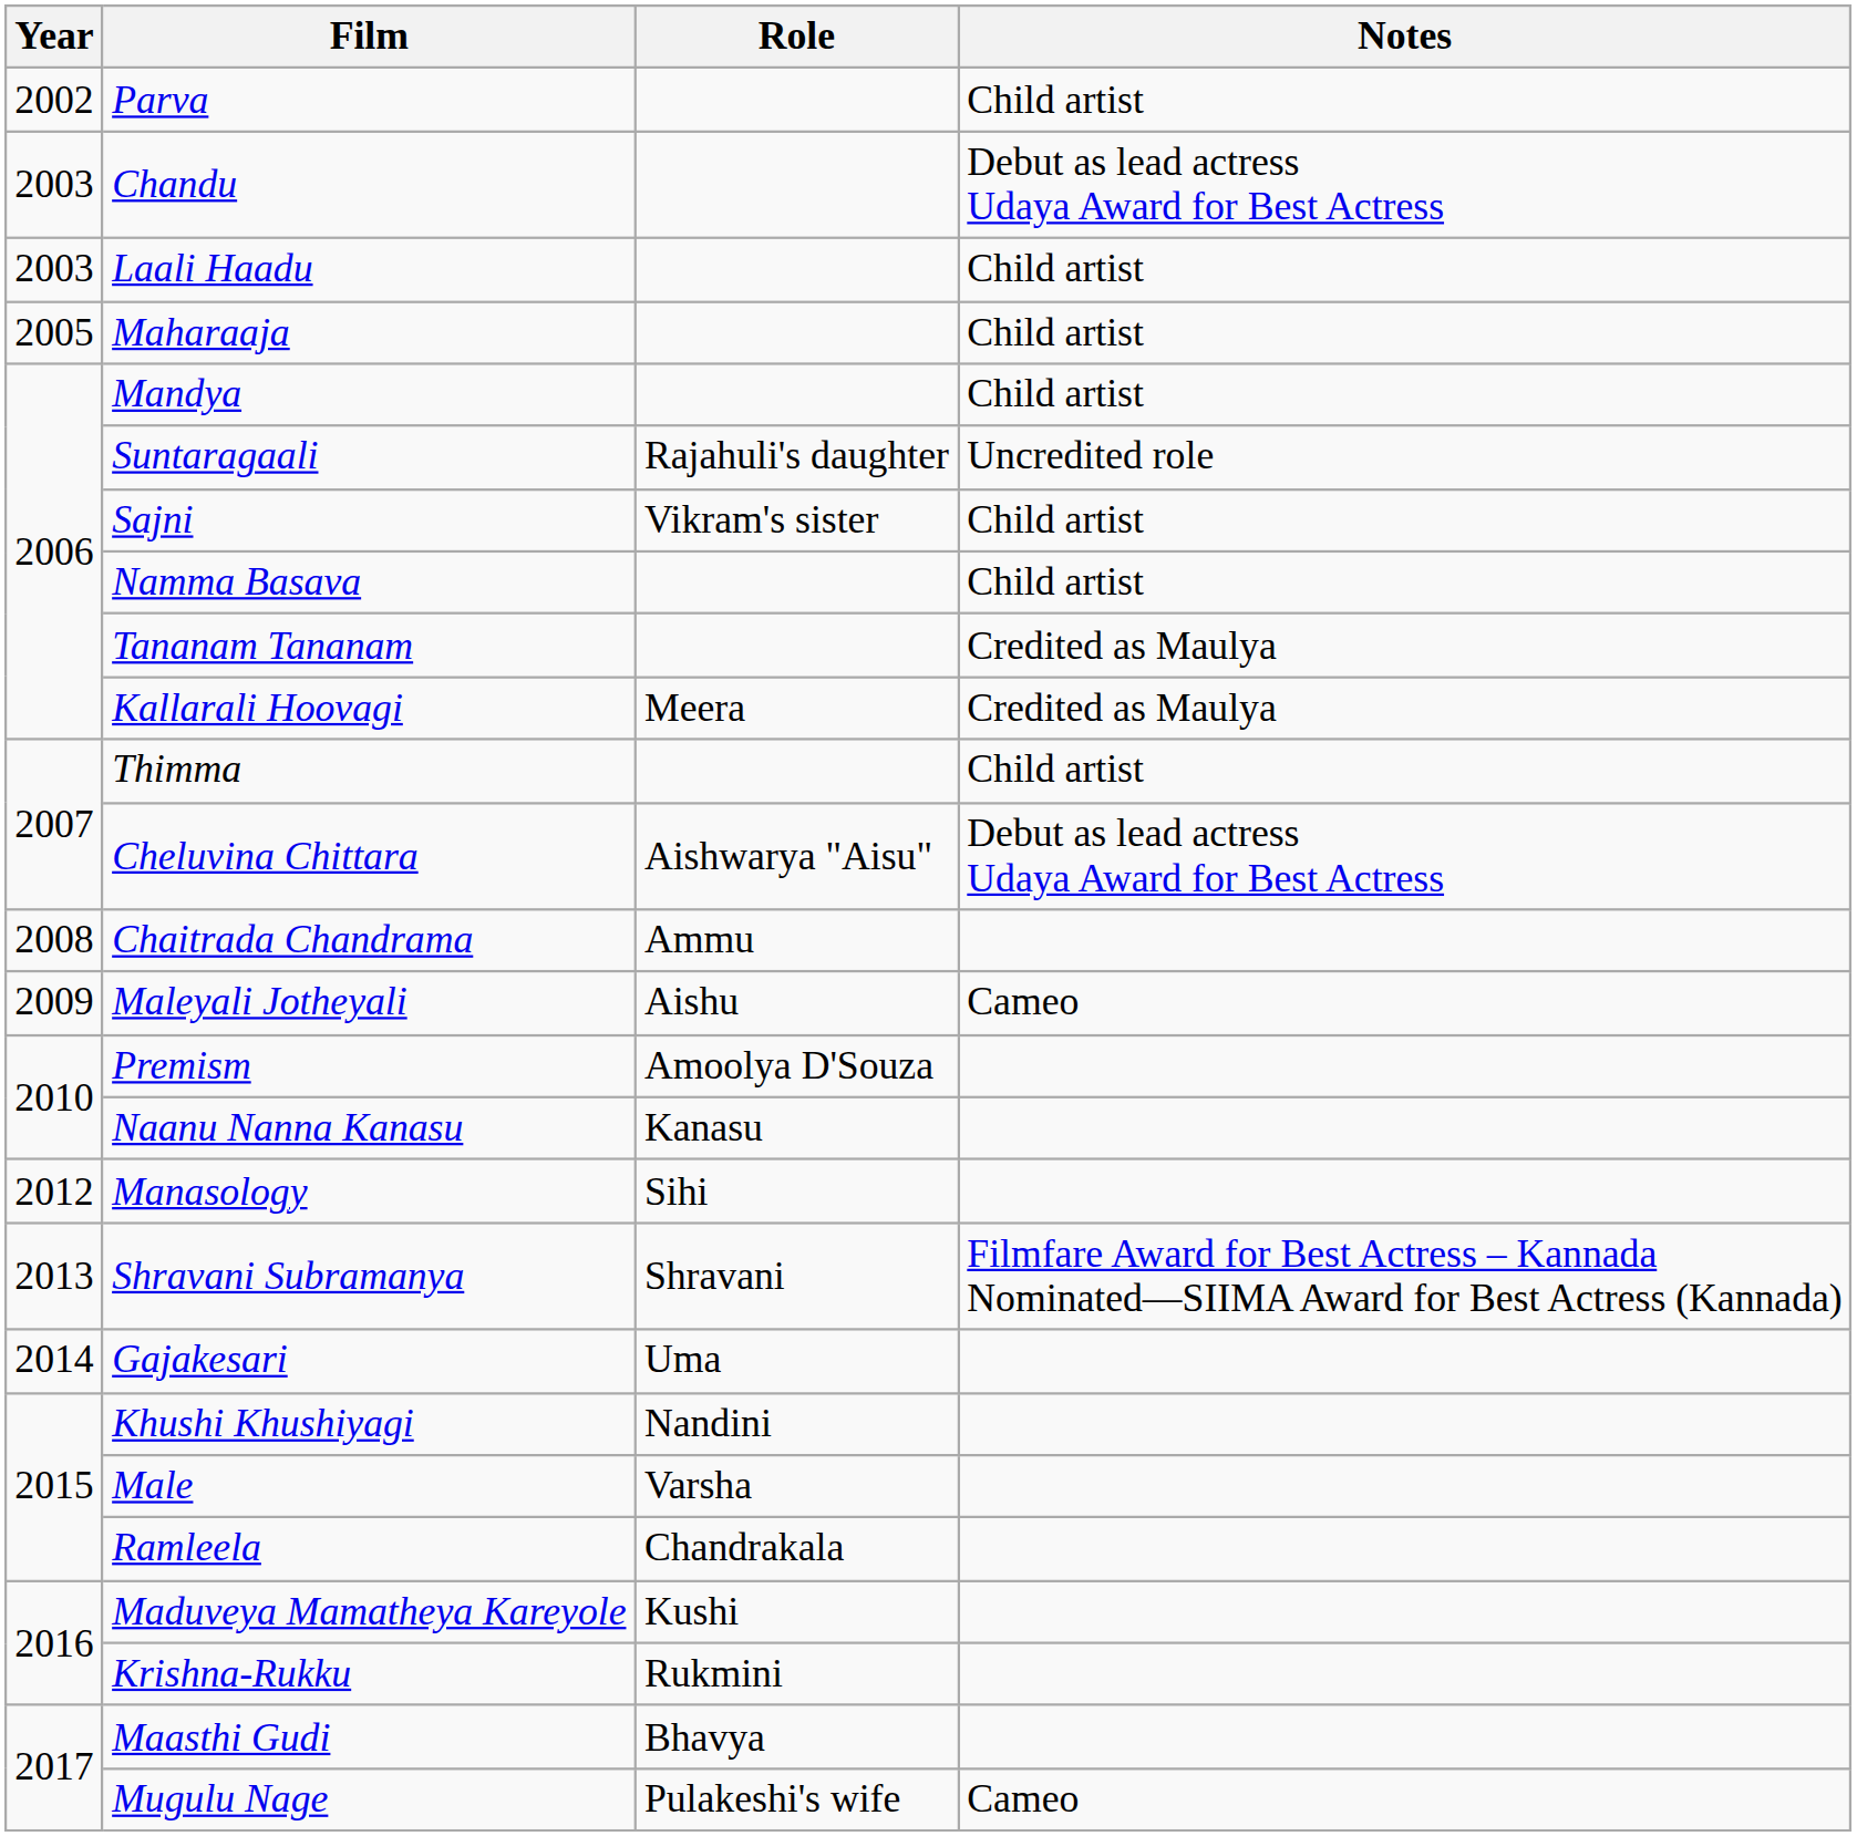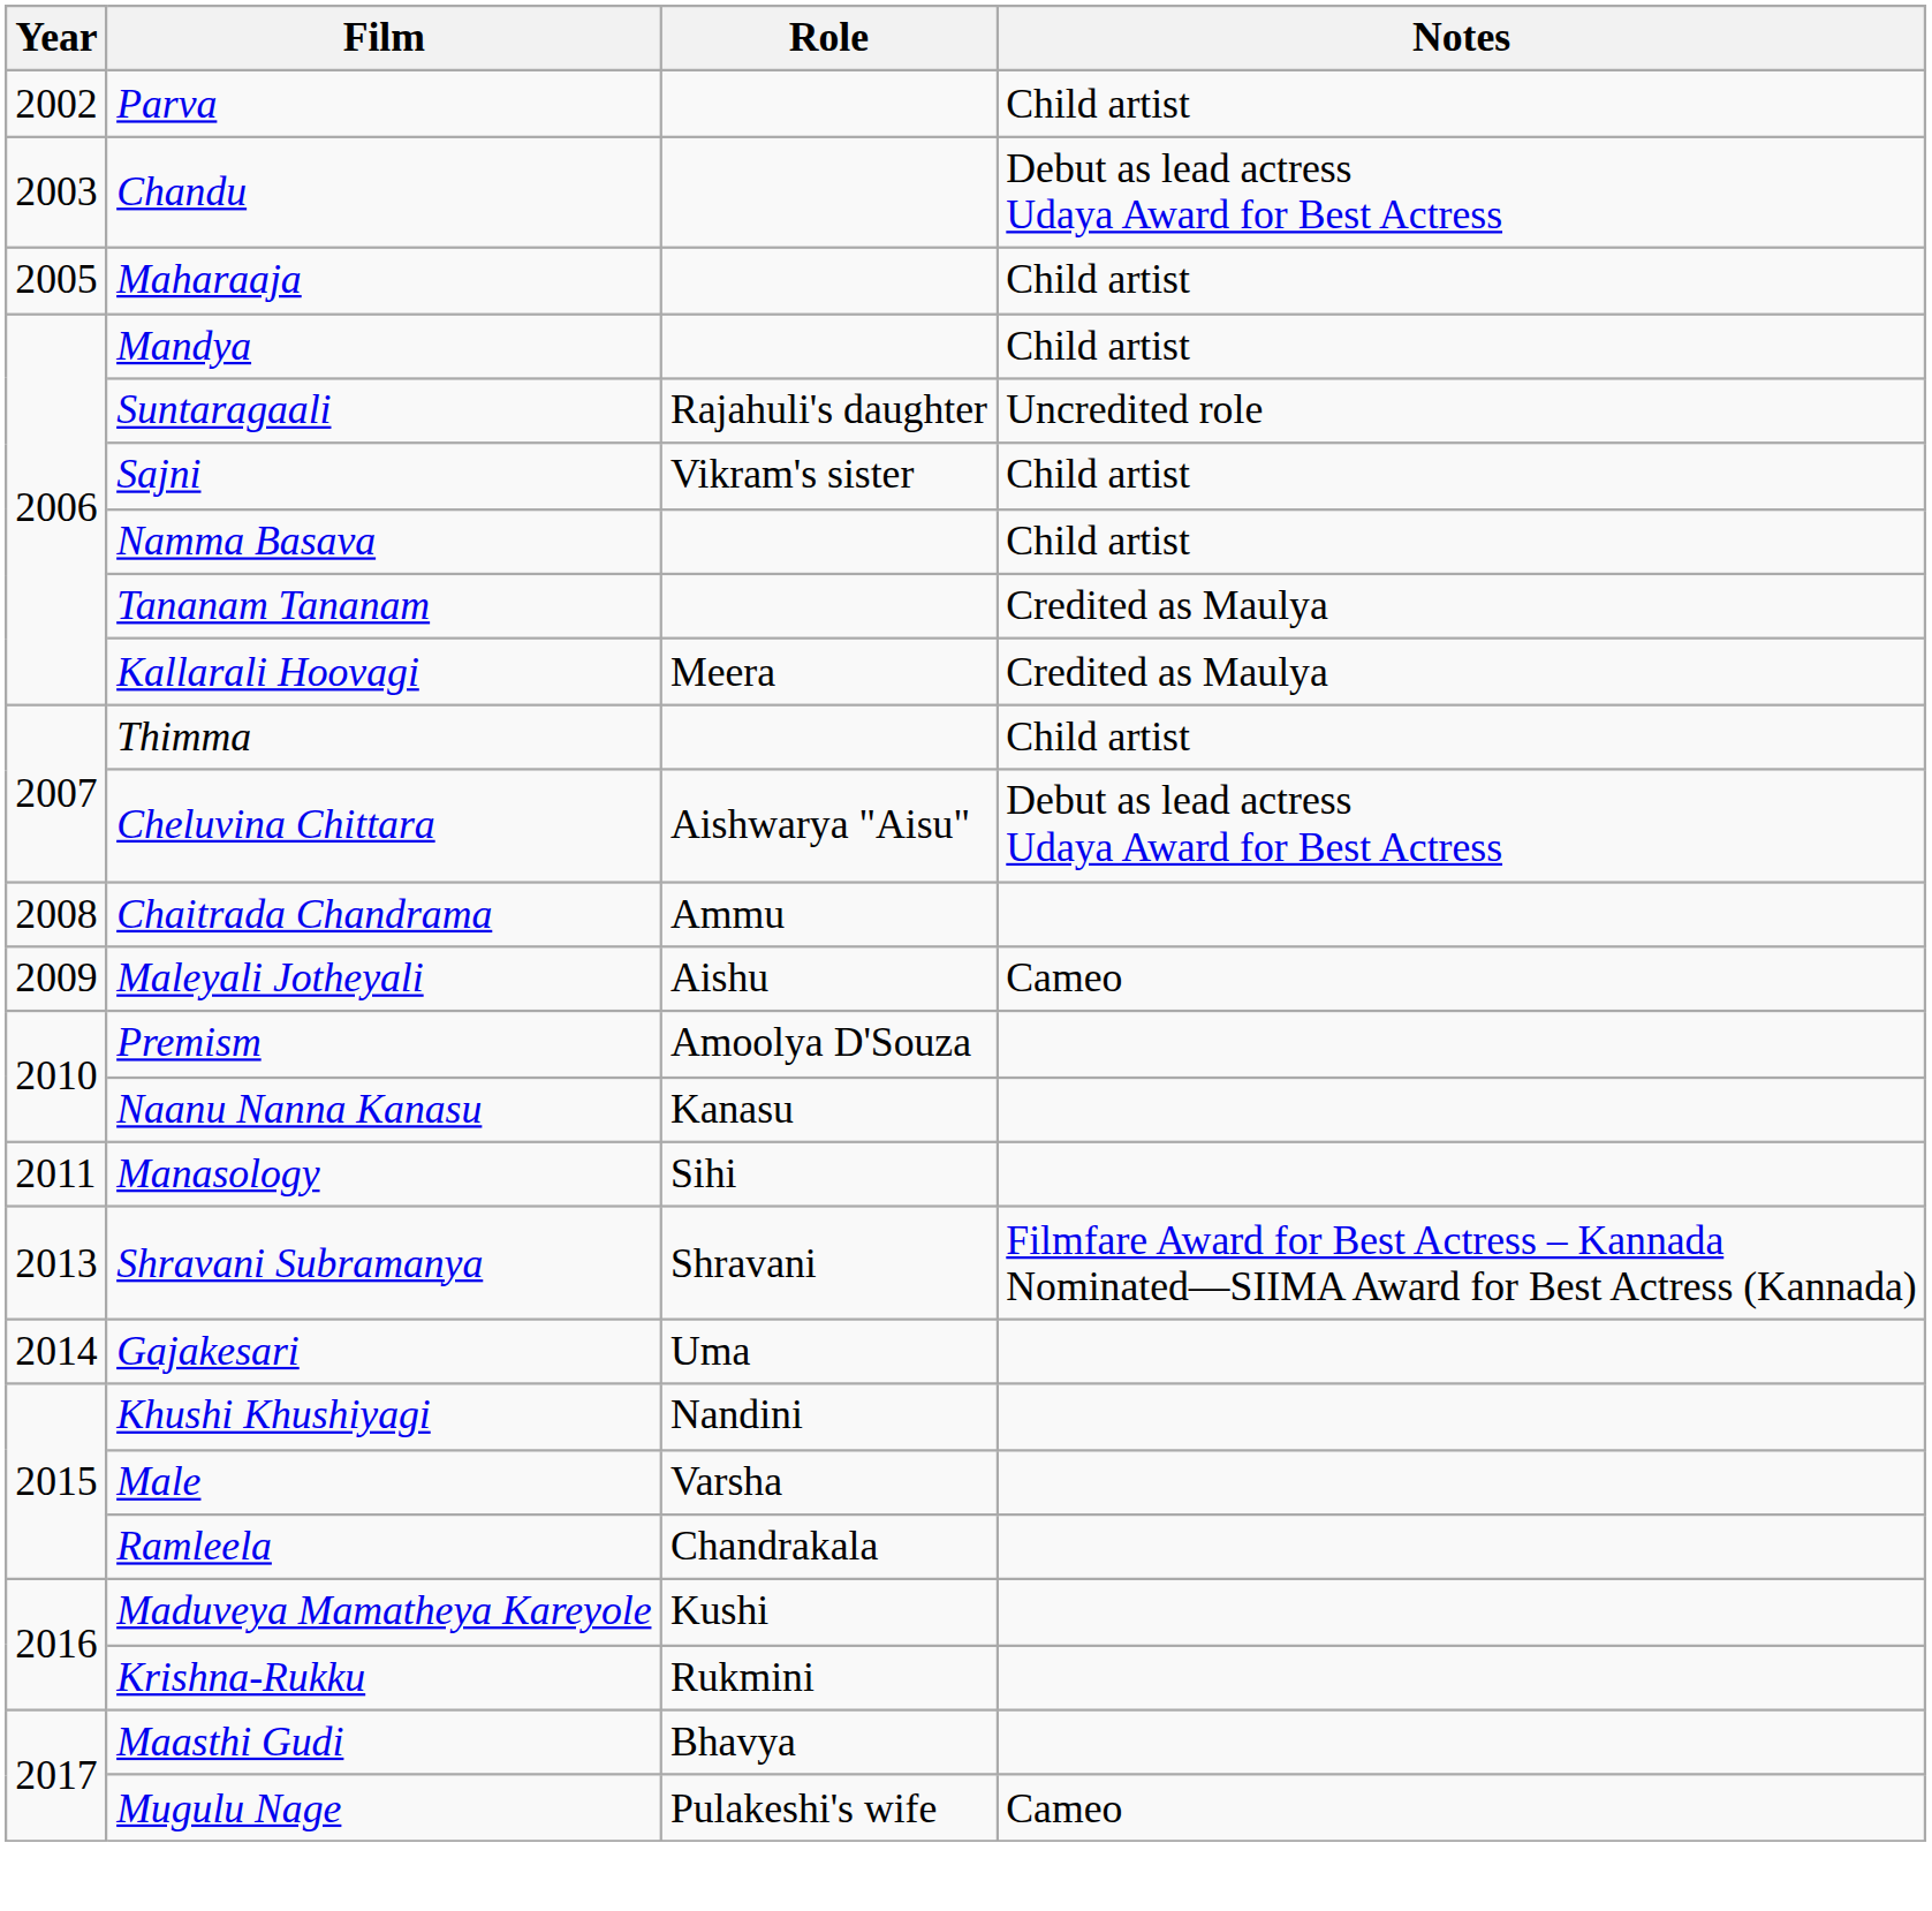- row: 2003 | Laali Haadu | Child artist
Manasology | Year: 2012 -> 2011
